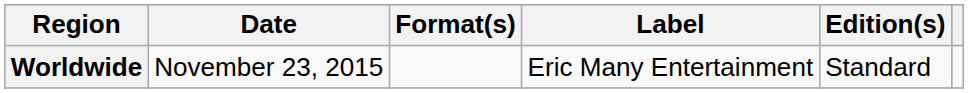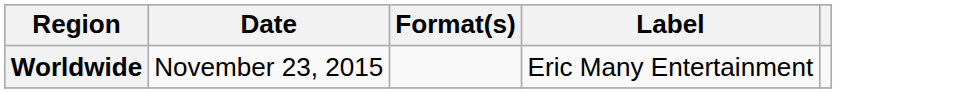- column: Edition(s) | Standard
